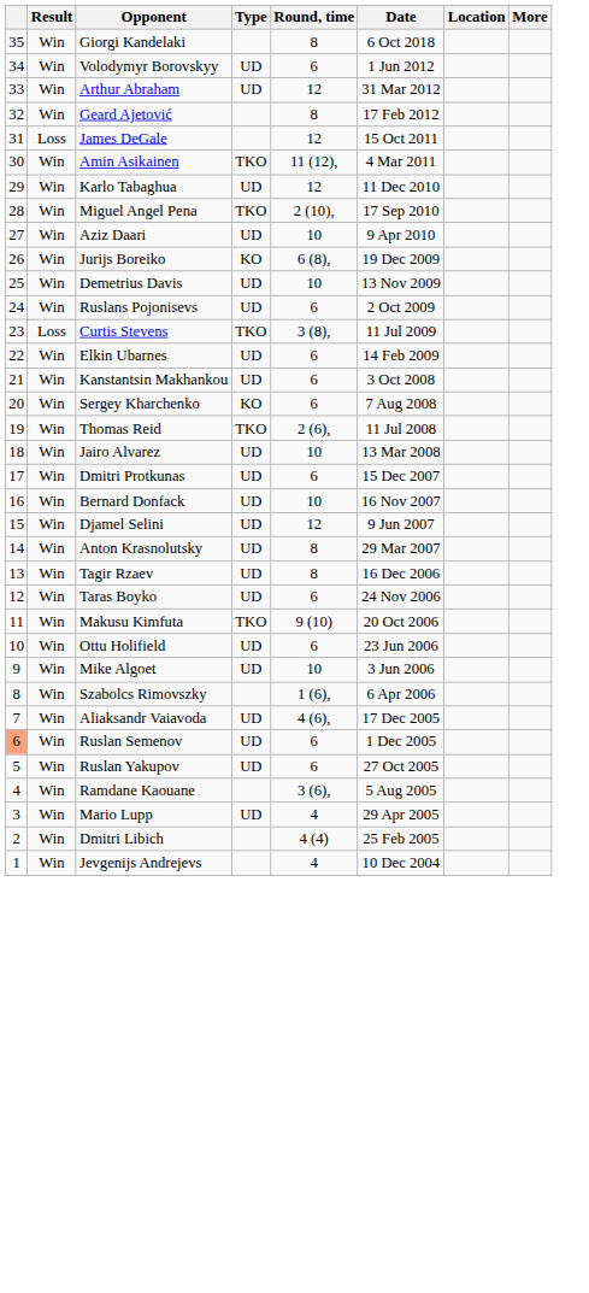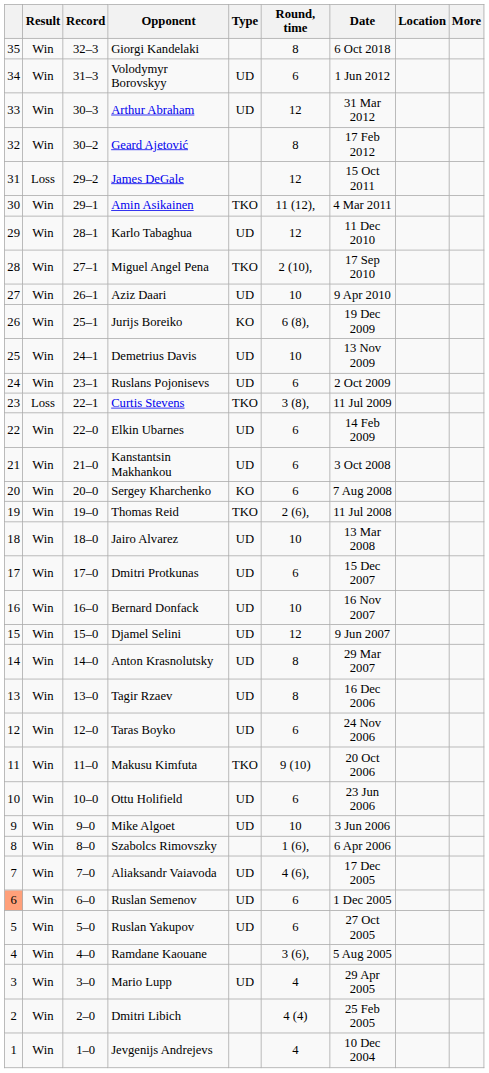+ column: Record | 32–3 | 31–3 | 30–3 | 30–2 | 29–2 | 29–1 | 28–1 | 27–1 | 26–1 | 25–1 | 24–1 | 23–1 | 22–1 | 22–0 | 21–0 | 20–0 | 19–0 | 18–0 | 17–0 | 16–0 | 15–0 | 14–0 | 13–0 | 12–0 | 11–0 | 10–0 | 9–0 | 8–0 | 7–0 | 6–0 | 5–0 | 4–0 | 3–0 | 2–0 | 1–0
